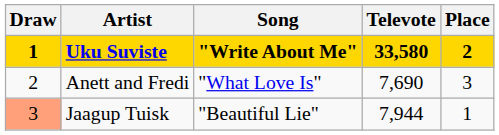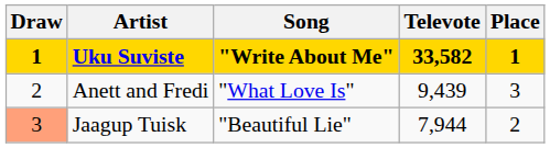Uku Suviste | Televote: 33,580 -> 33,582
Uku Suviste | Place: 2 -> 1
Anett and Fredi | Televote: 7,690 -> 9,439
Jaagup Tuisk | Place: 1 -> 2
